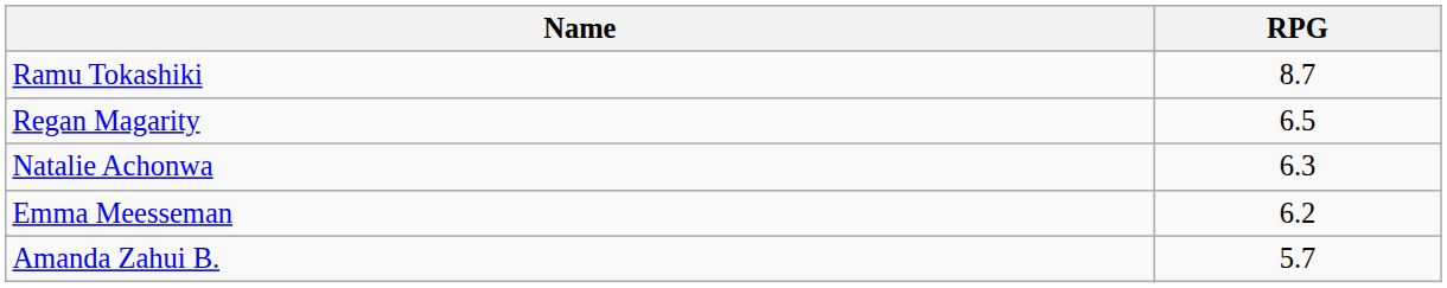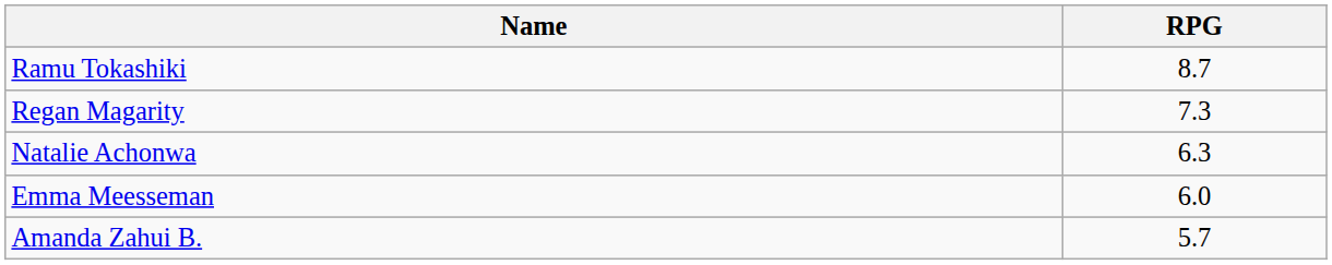Regan Magarity | RPG: 6.5 -> 7.3
Emma Meesseman | RPG: 6.2 -> 6.0
